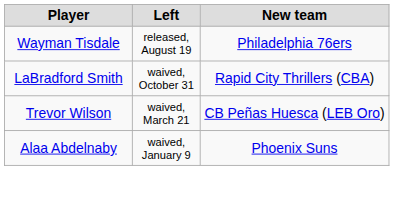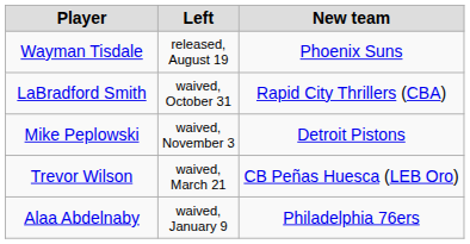Wayman Tisdale | New team: Philadelphia 76ers -> Phoenix Suns
+ row: Mike Peplowski | waived, November 3 | Detroit Pistons
Alaa Abdelnaby | New team: Phoenix Suns -> Philadelphia 76ers
